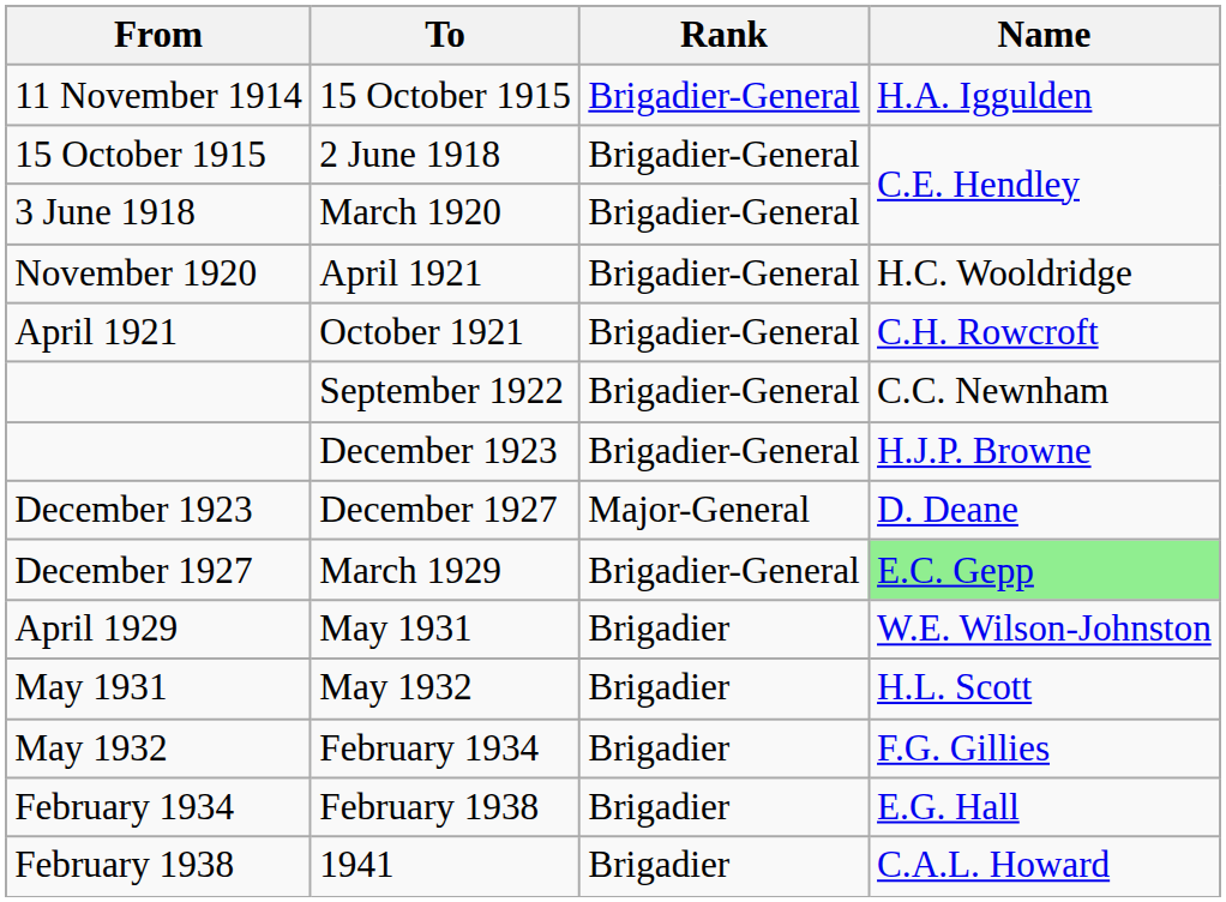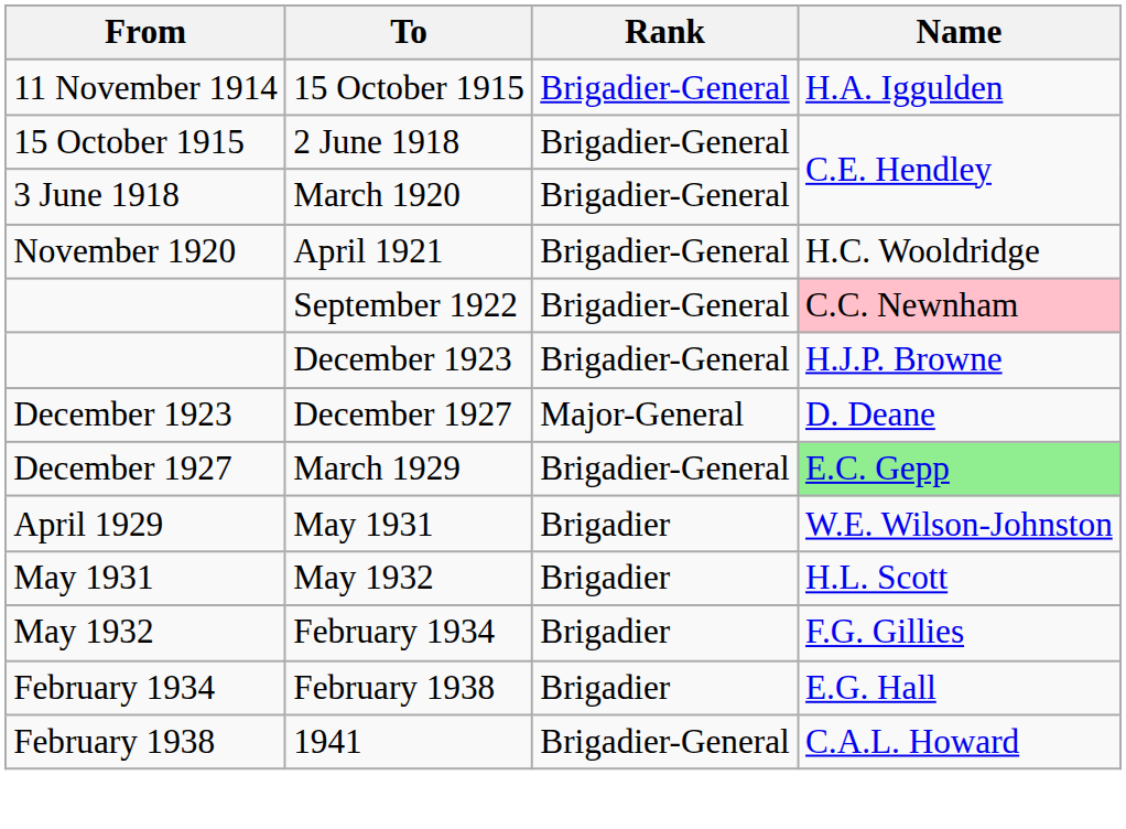- row: April 1921 | October 1921 | Brigadier-General | C.H. Rowcroft
September 1922 | Name: no background -> pink background
1941 | Rank: Brigadier -> Brigadier-General
